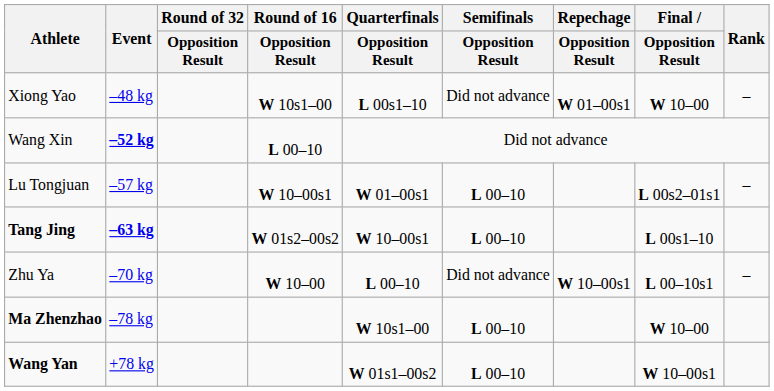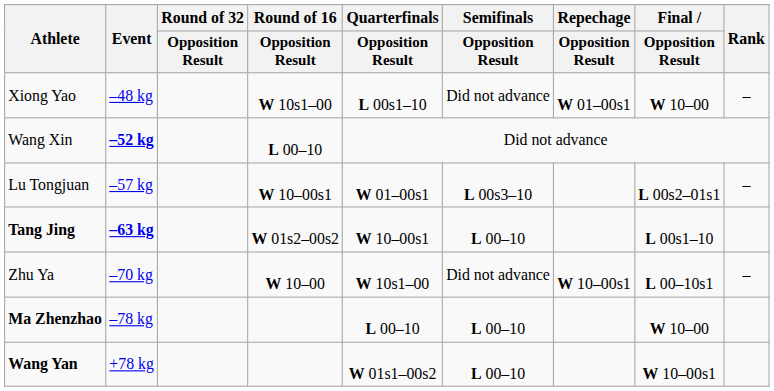Lu Tongjuan | Semifinals / Opposition Result: L 00–10 -> L 00s3–10
Zhu Ya | Quarterfinals / Opposition Result: L 00–10 -> W 10s1–00
Ma Zhenzhao | Quarterfinals / Opposition Result: W 10s1–00 -> L 00–10
